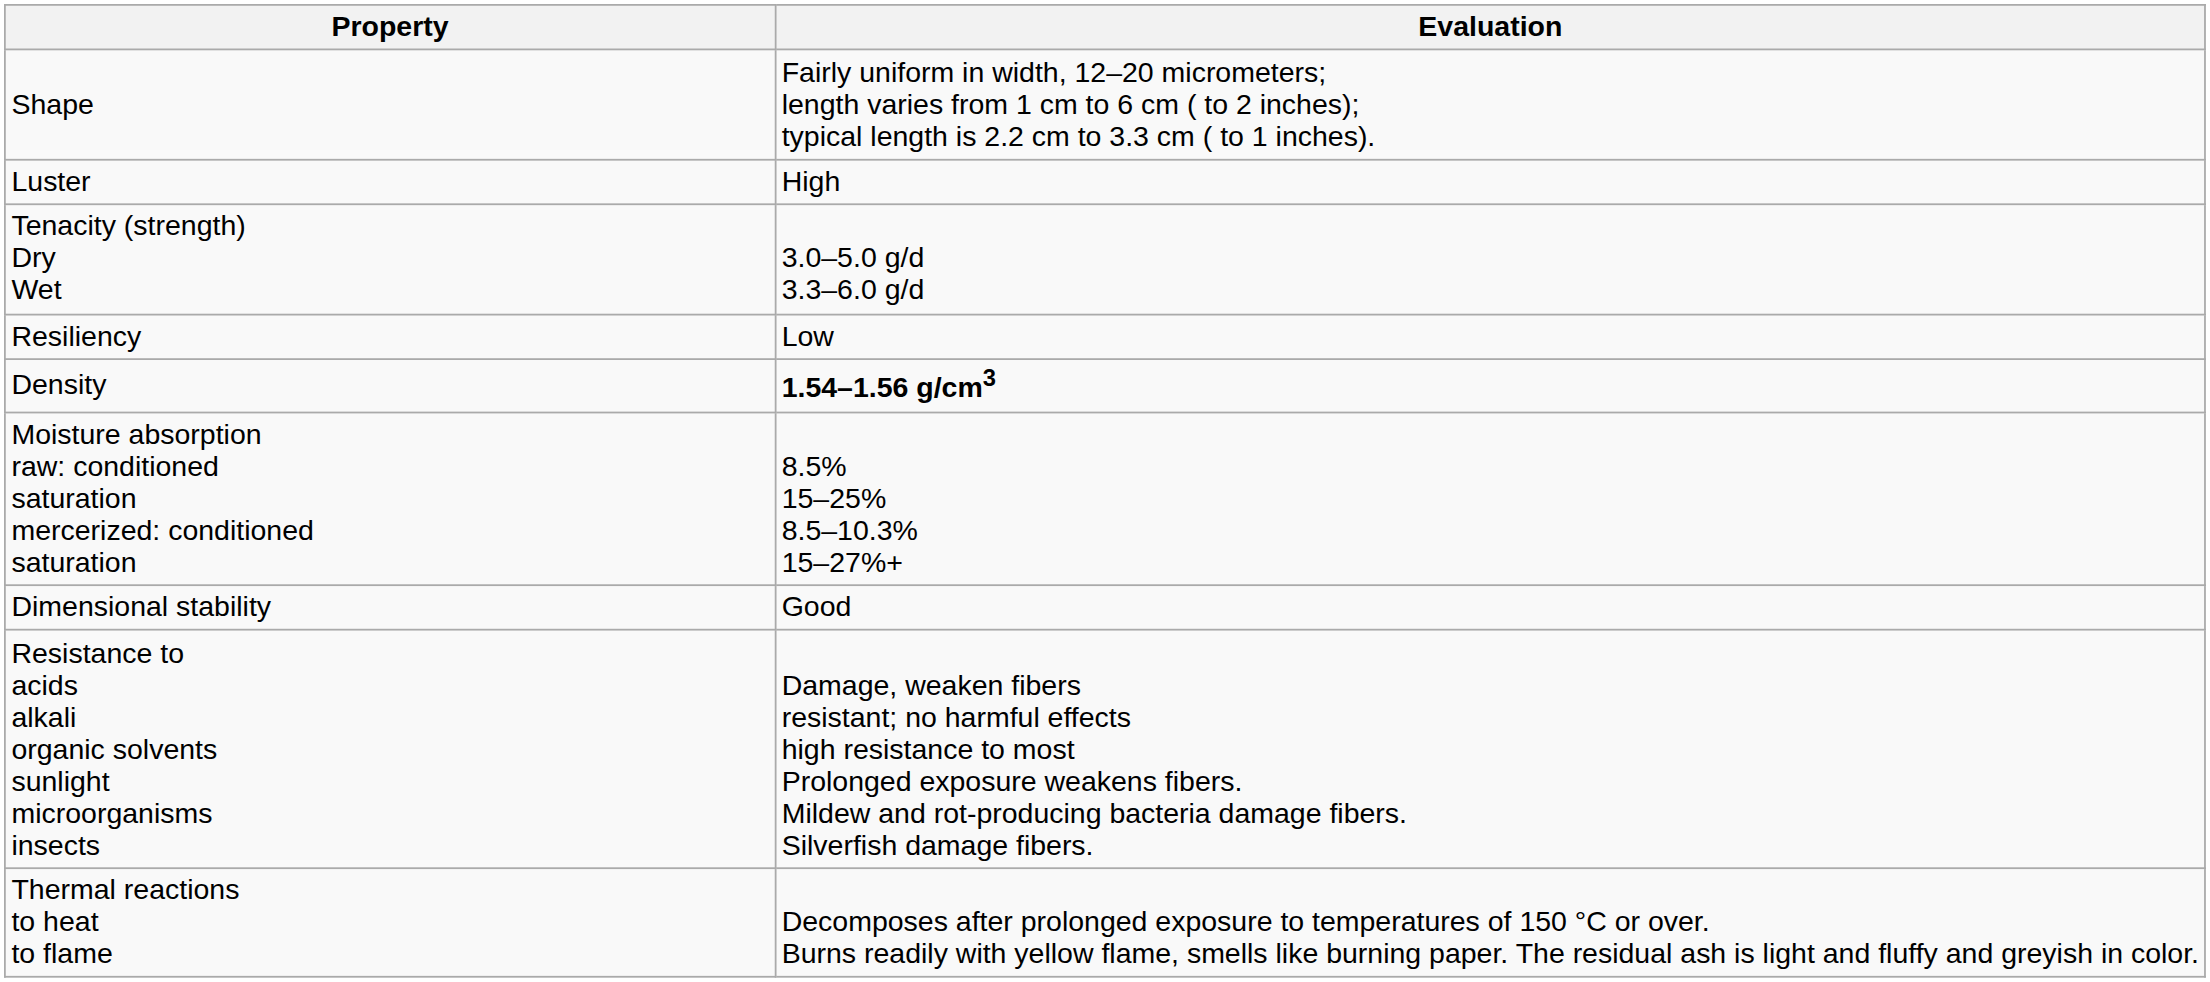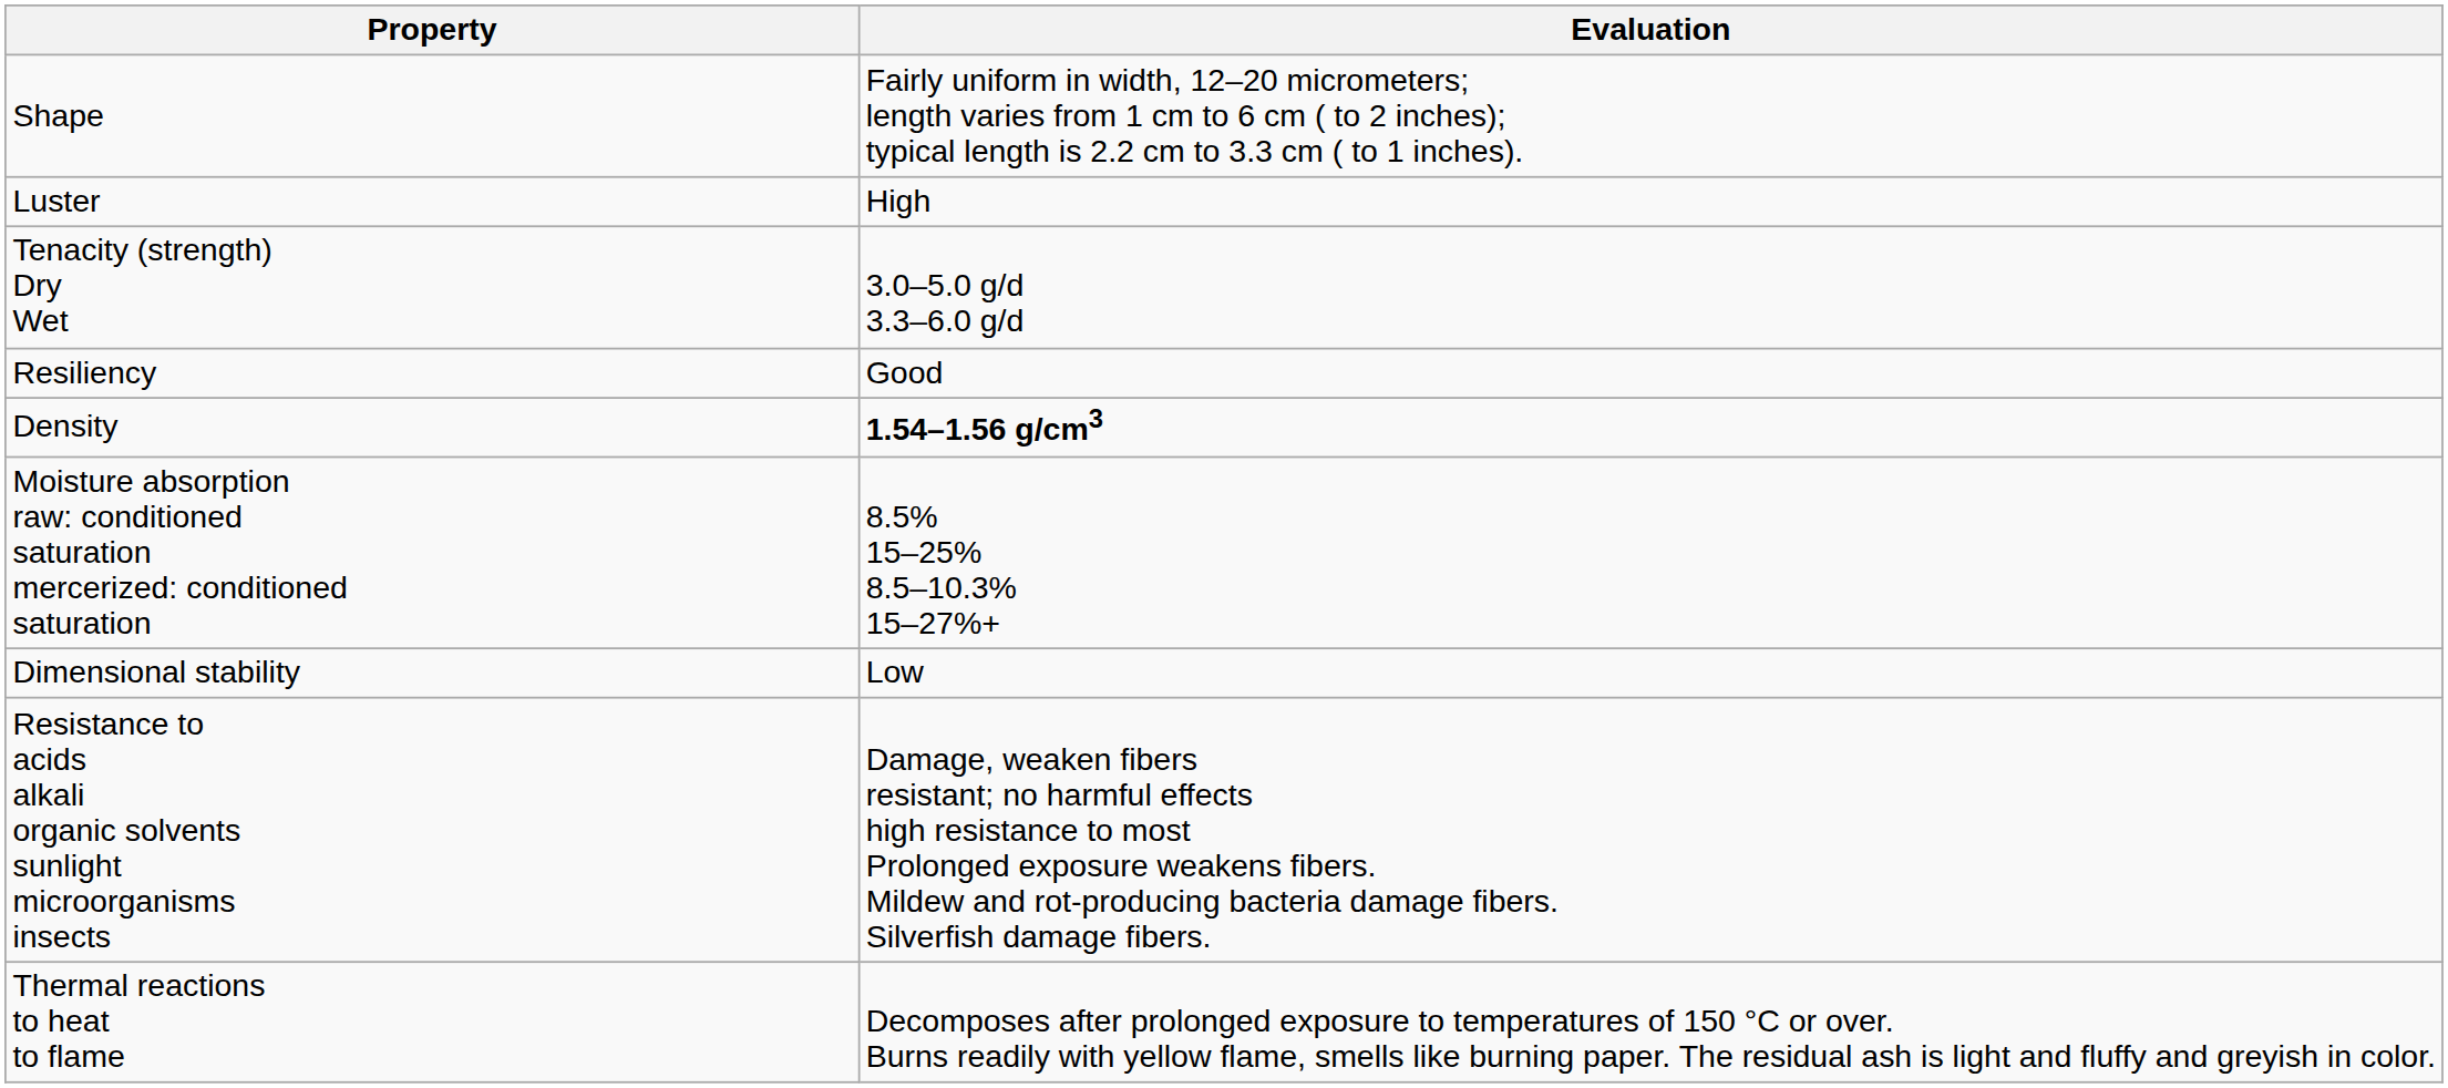Resiliency | Evaluation: Low -> Good
Dimensional stability | Evaluation: Good -> Low
